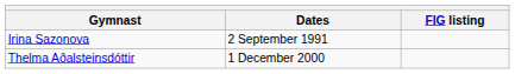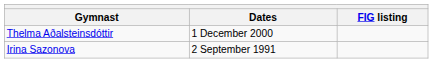rows swapped: Thelma Aðalsteinsdóttir <-> Irina Sazonova
